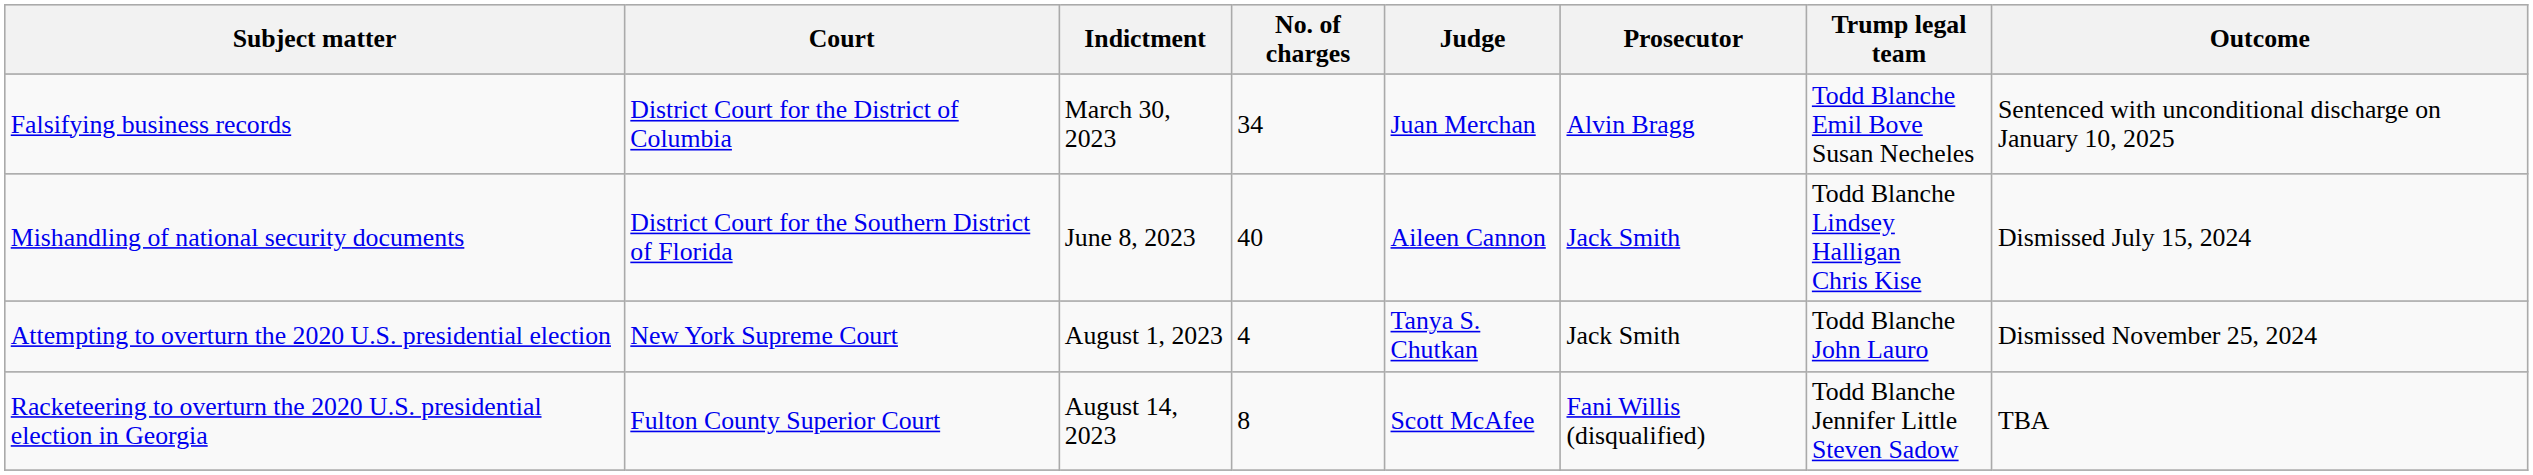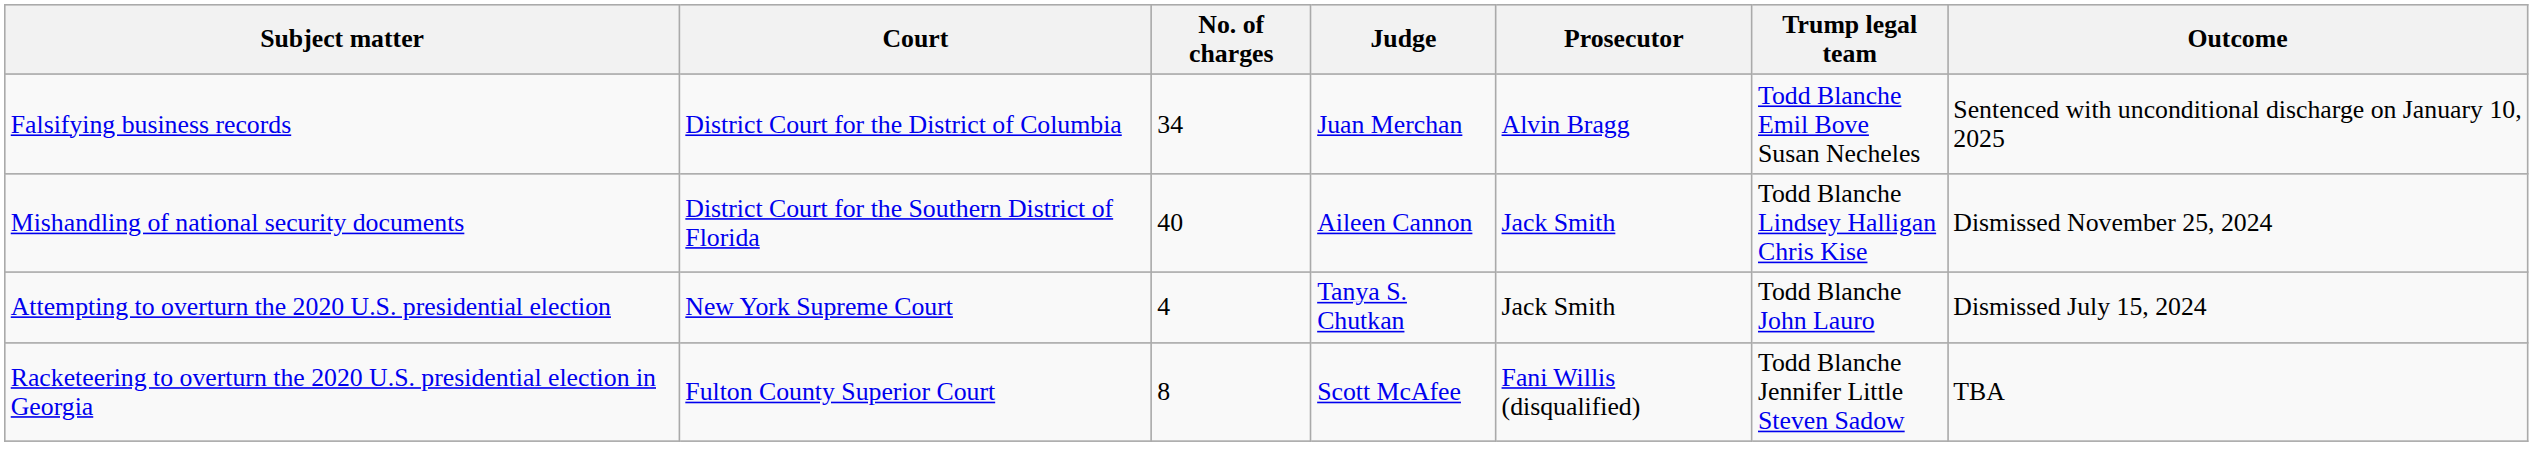- column: Indictment | March 30, 2023 | June 8, 2023 | August 1, 2023 | August 14, 2023
Mishandling of national security documents | Outcome: Dismissed July 15, 2024 -> Dismissed November 25, 2024
Attempting to overturn the 2020 U.S. presidential election | Outcome: Dismissed November 25, 2024 -> Dismissed July 15, 2024
